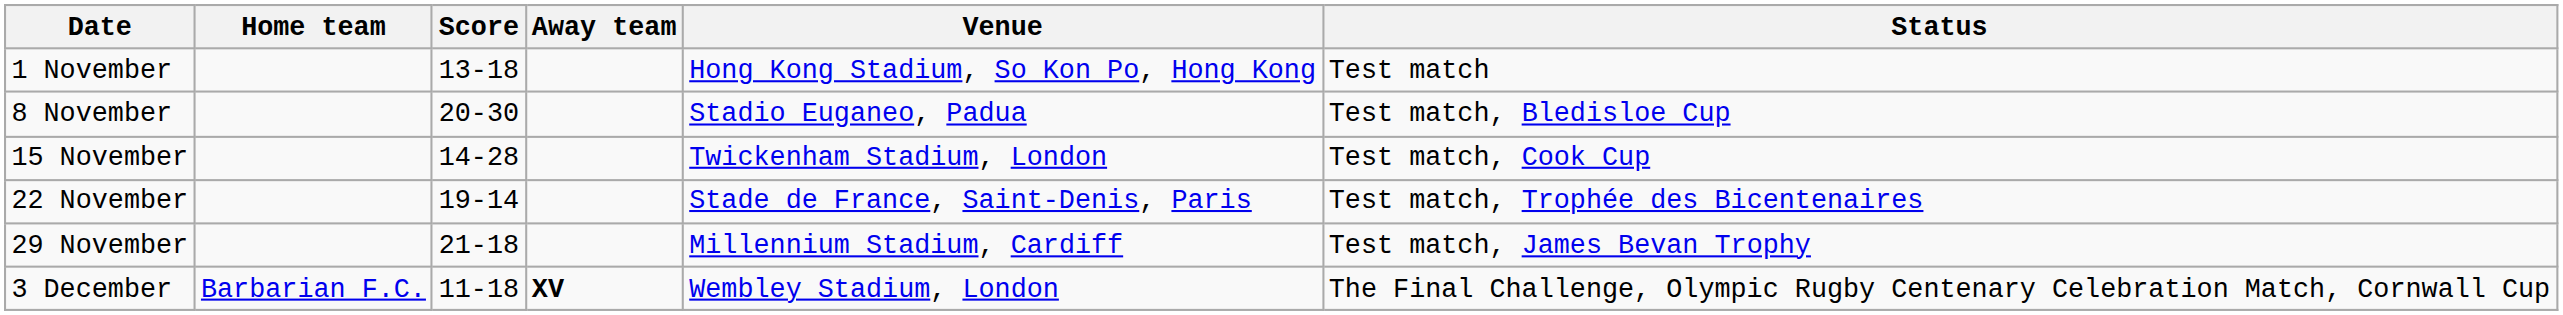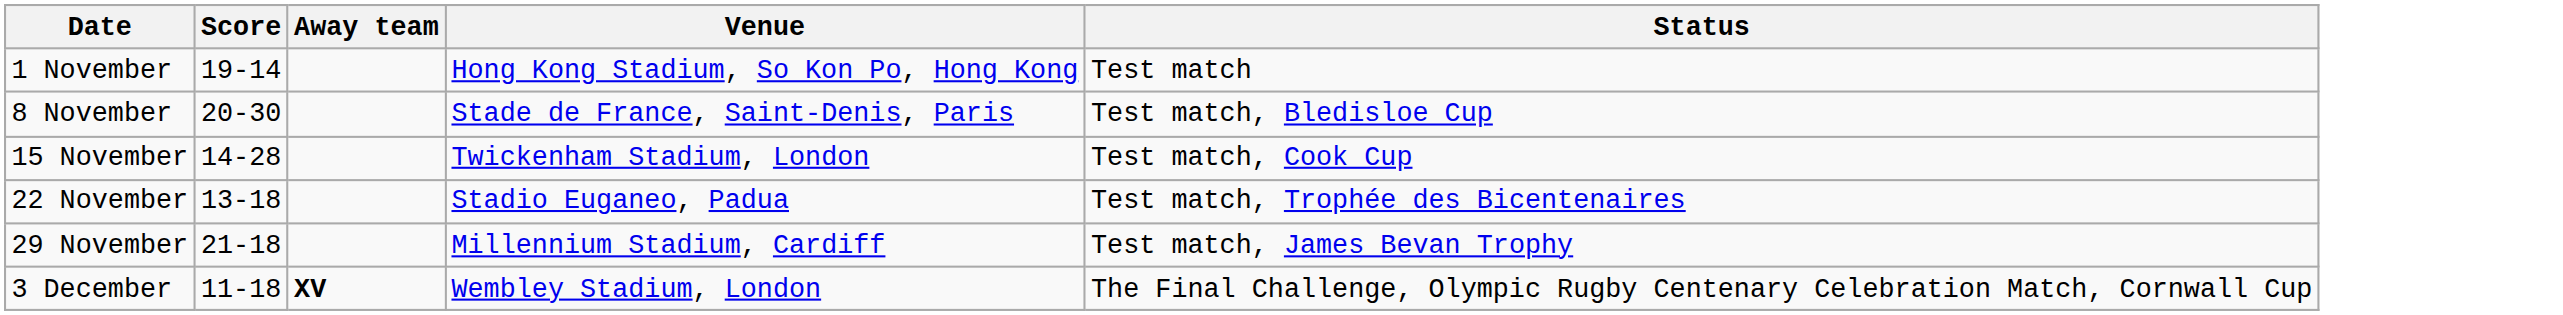- column: Home team | Barbarian F.C.
1 November | Score: 13-18 -> 19-14
8 November | Venue: Stadio Euganeo, Padua -> Stade de France, Saint-Denis, Paris
22 November | Score: 19-14 -> 13-18
22 November | Venue: Stade de France, Saint-Denis, Paris -> Stadio Euganeo, Padua
